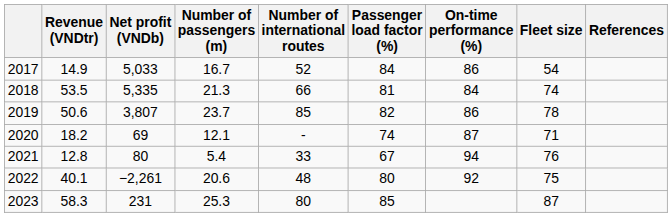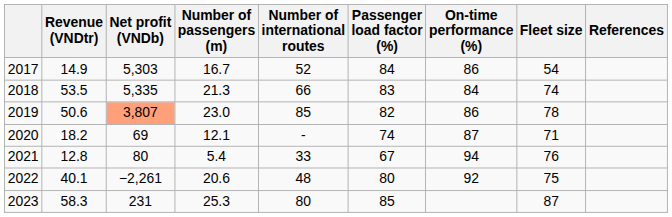2017 | Net profit (VNDb): 5,033 -> 5,303
2018 | Passenger load factor (%): 81 -> 83
2019 | Net profit (VNDb): no background -> lightsalmon background
2019 | Number of passengers (m): 23.7 -> 23.0
